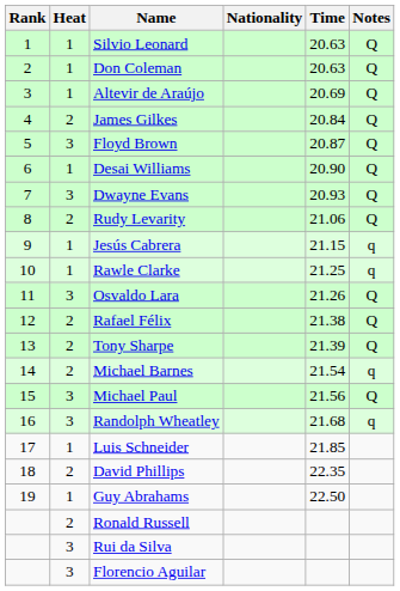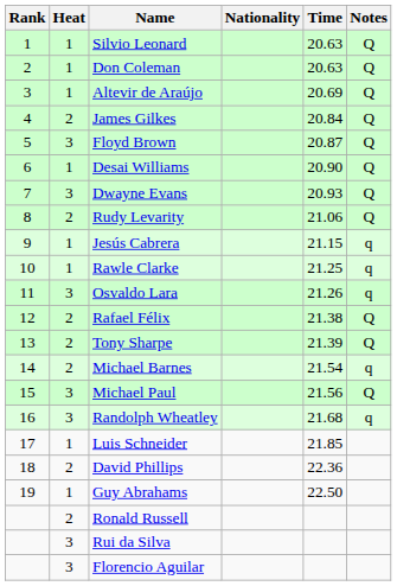Osvaldo Lara | Notes: Q -> q
David Phillips | Time: 22.35 -> 22.36
